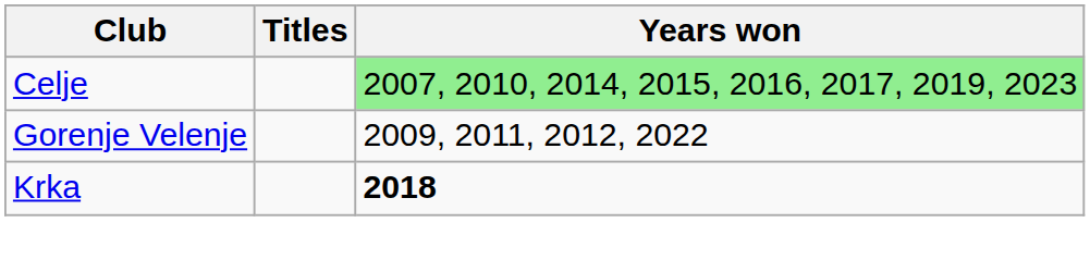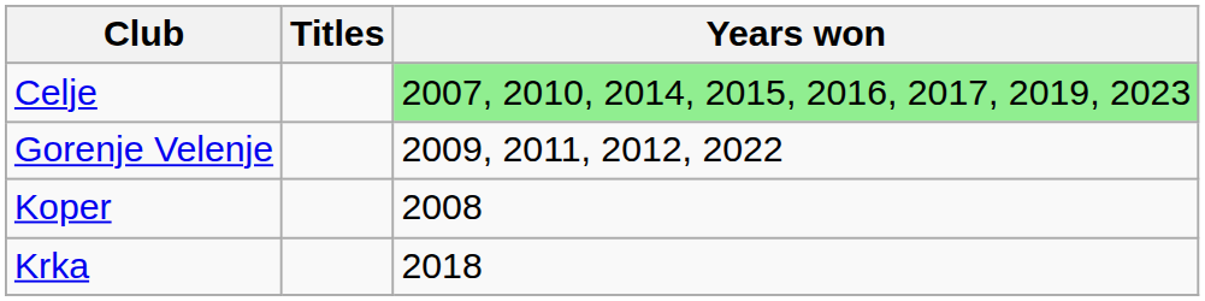+ row: Koper | 2008
Krka | Years won: bold -> normal
